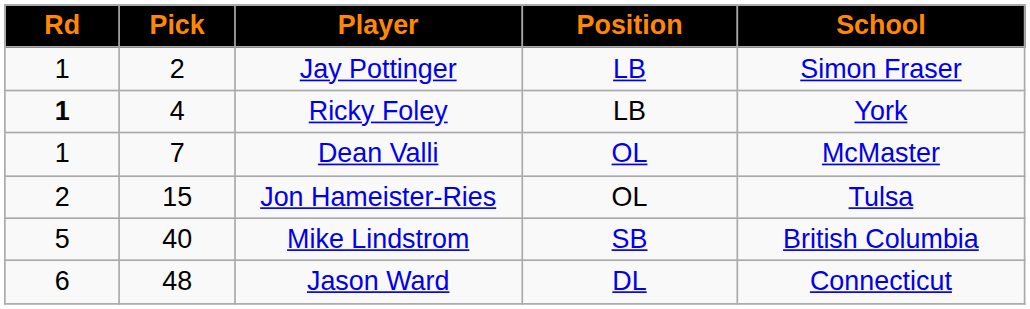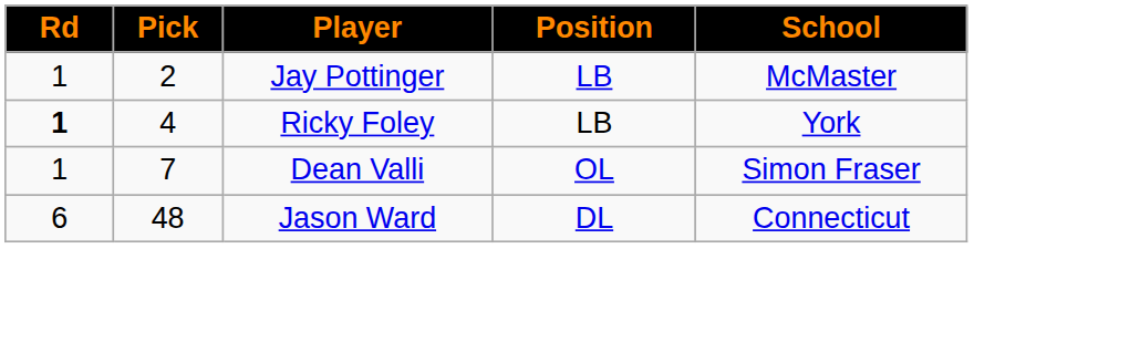Jay Pottinger | School: Simon Fraser -> McMaster
Dean Valli | School: McMaster -> Simon Fraser
- row: 2 | 15 | Jon Hameister-Ries | OL | Tulsa
- row: 5 | 40 | Mike Lindstrom | SB | British Columbia
